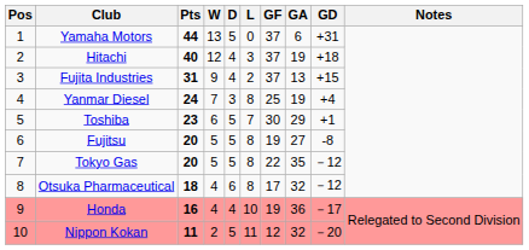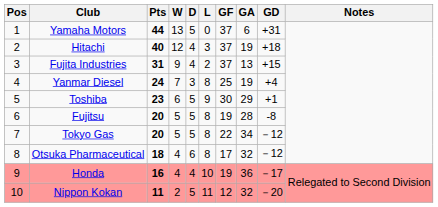Toshiba | L: 7 -> 9
Fujitsu | GA: 27 -> 28
Tokyo Gas | GA: 35 -> 34
